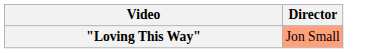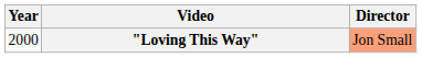+ column: Year | 2000
